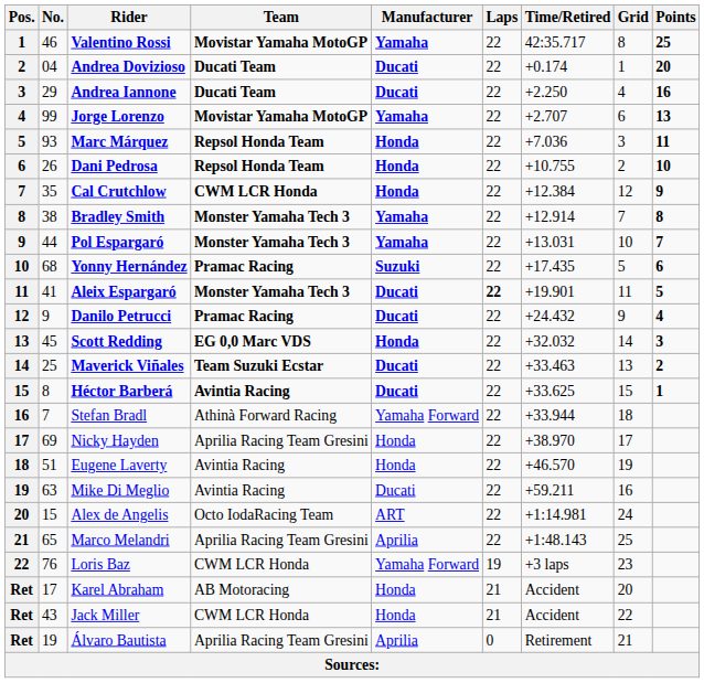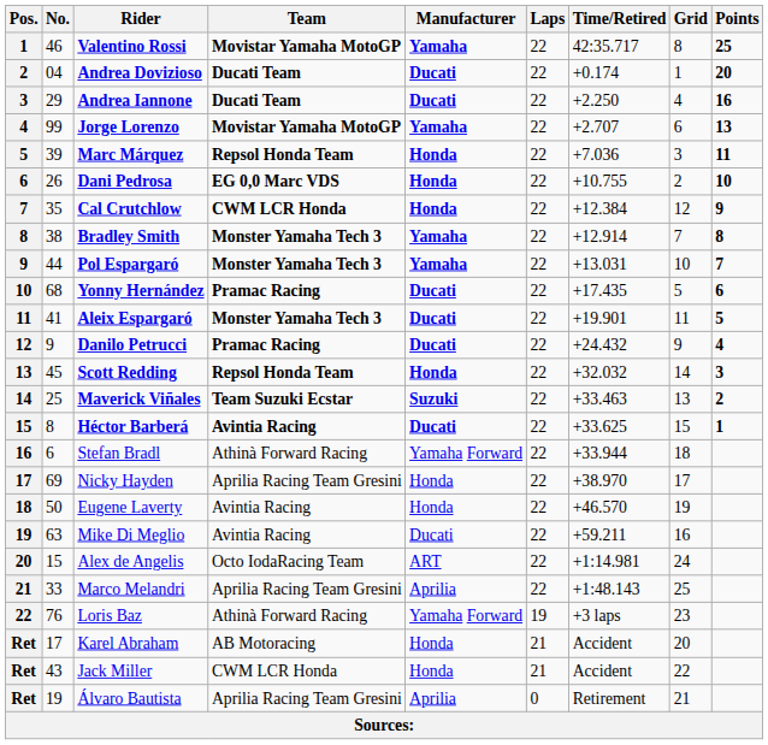Marc Márquez | No.: 93 -> 39
Dani Pedrosa | Team: Repsol Honda Team -> EG 0,0 Marc VDS
Yonny Hernández | Manufacturer: Suzuki -> Ducati
Aleix Espargaró | Laps: bold -> normal
Scott Redding | Team: EG 0,0 Marc VDS -> Repsol Honda Team
Maverick Viñales | Manufacturer: Ducati -> Suzuki
Stefan Bradl | No.: 7 -> 6
Eugene Laverty | No.: 51 -> 50
Marco Melandri | No.: 65 -> 33
Loris Baz | Team: CWM LCR Honda -> Athinà Forward Racing
